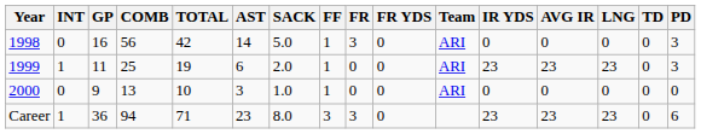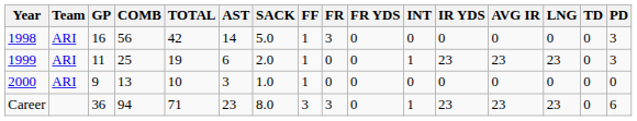columns swapped: Team <-> INT
